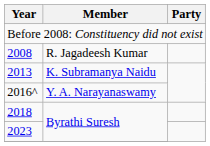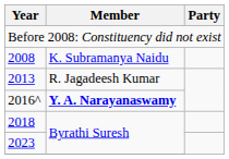2008 | Member: R. Jagadeesh Kumar -> K. Subramanya Naidu
2013 | Member: K. Subramanya Naidu -> R. Jagadeesh Kumar
2016^ | Member: normal -> bold
